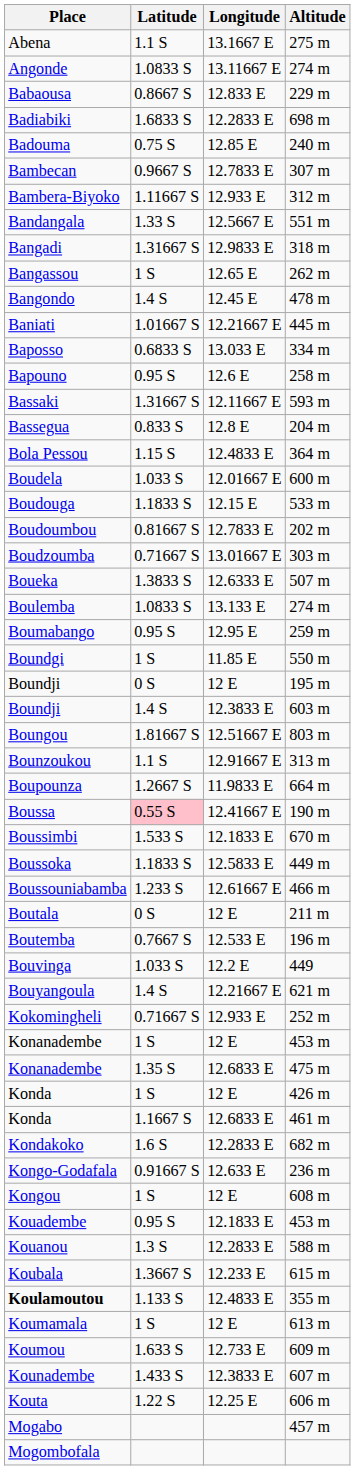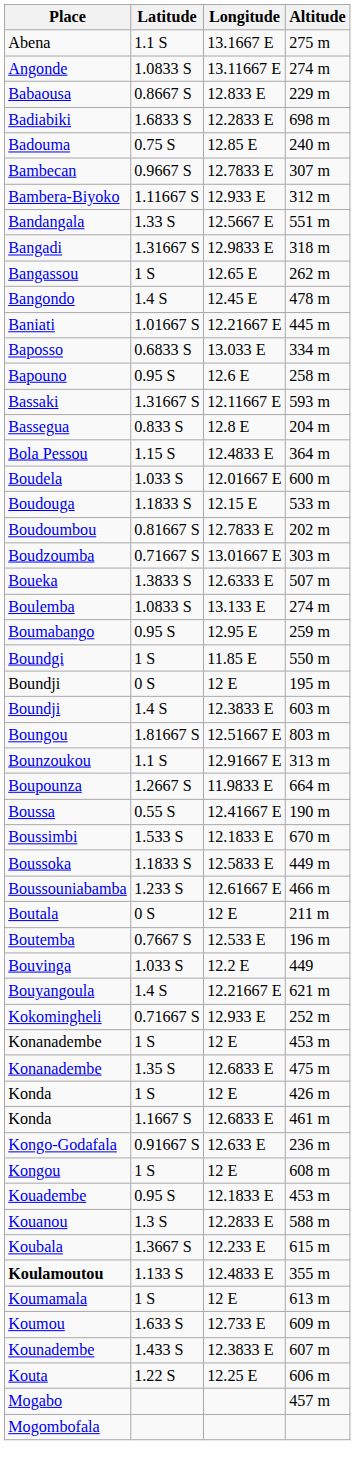Boussa | Latitude: pink background -> no background
- row: Kondakoko | 1.6 S | 12.2833 E | 682 m
